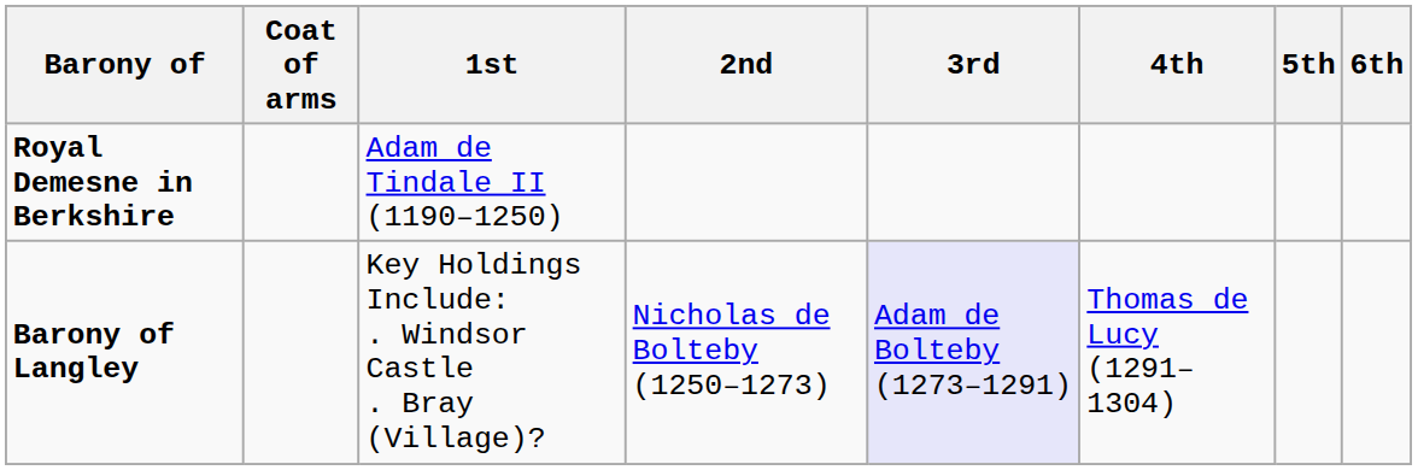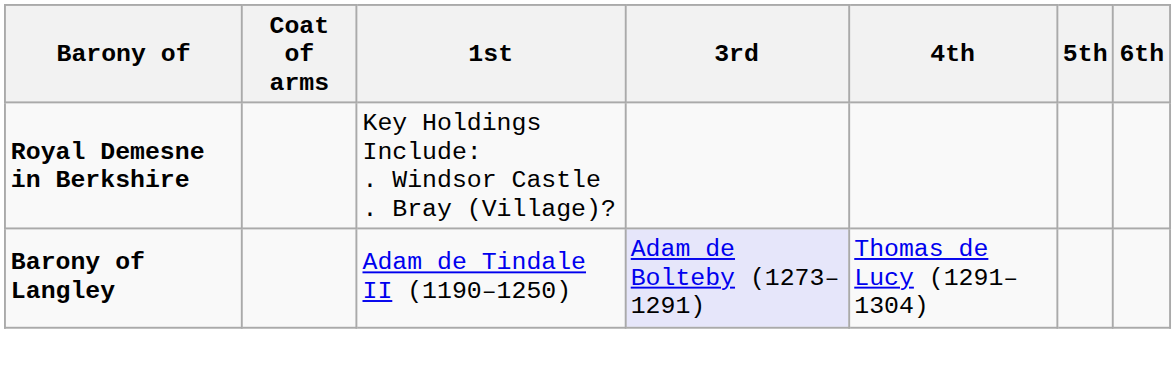- column: 2nd | Nicholas de Bolteby (1250–1273)
Royal Demesne in Berkshire | 1st: Adam de Tindale II (1190–1250) -> Key Holdings Include: . Windsor Castle . Bray (Village)?
Barony of Langley | 1st: Key Holdings Include: . Windsor Castle . Bray (Village)? -> Adam de Tindale II (1190–1250)
